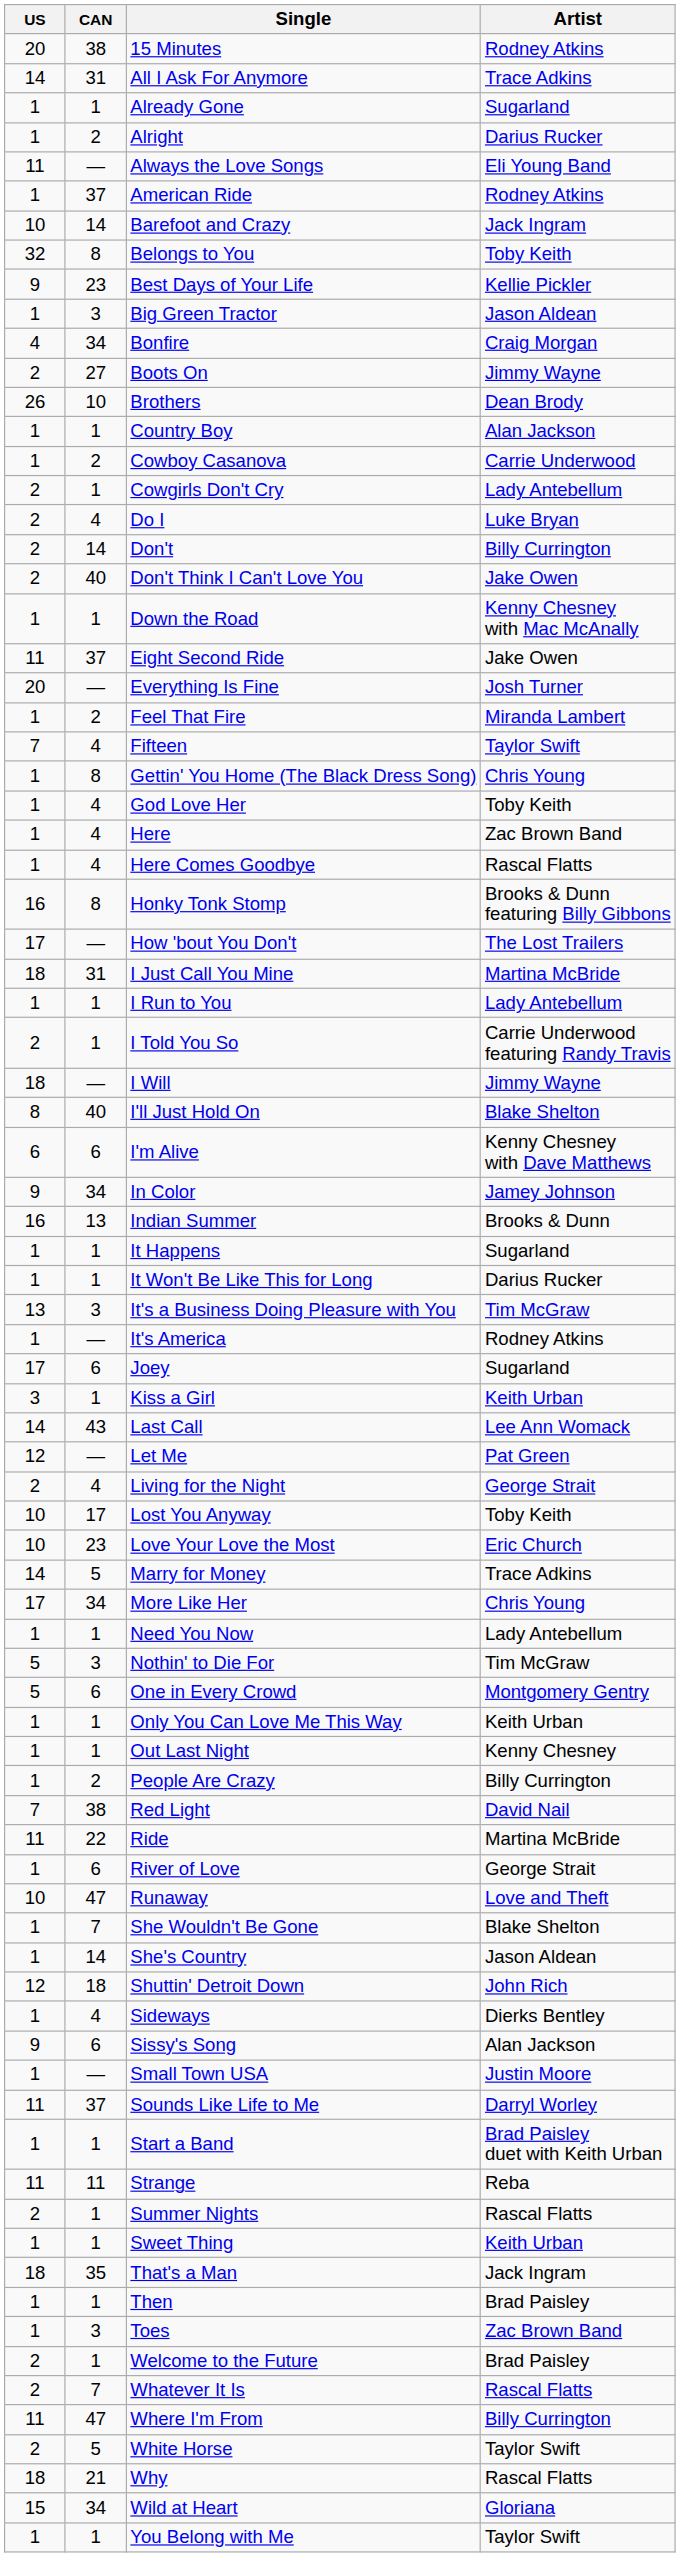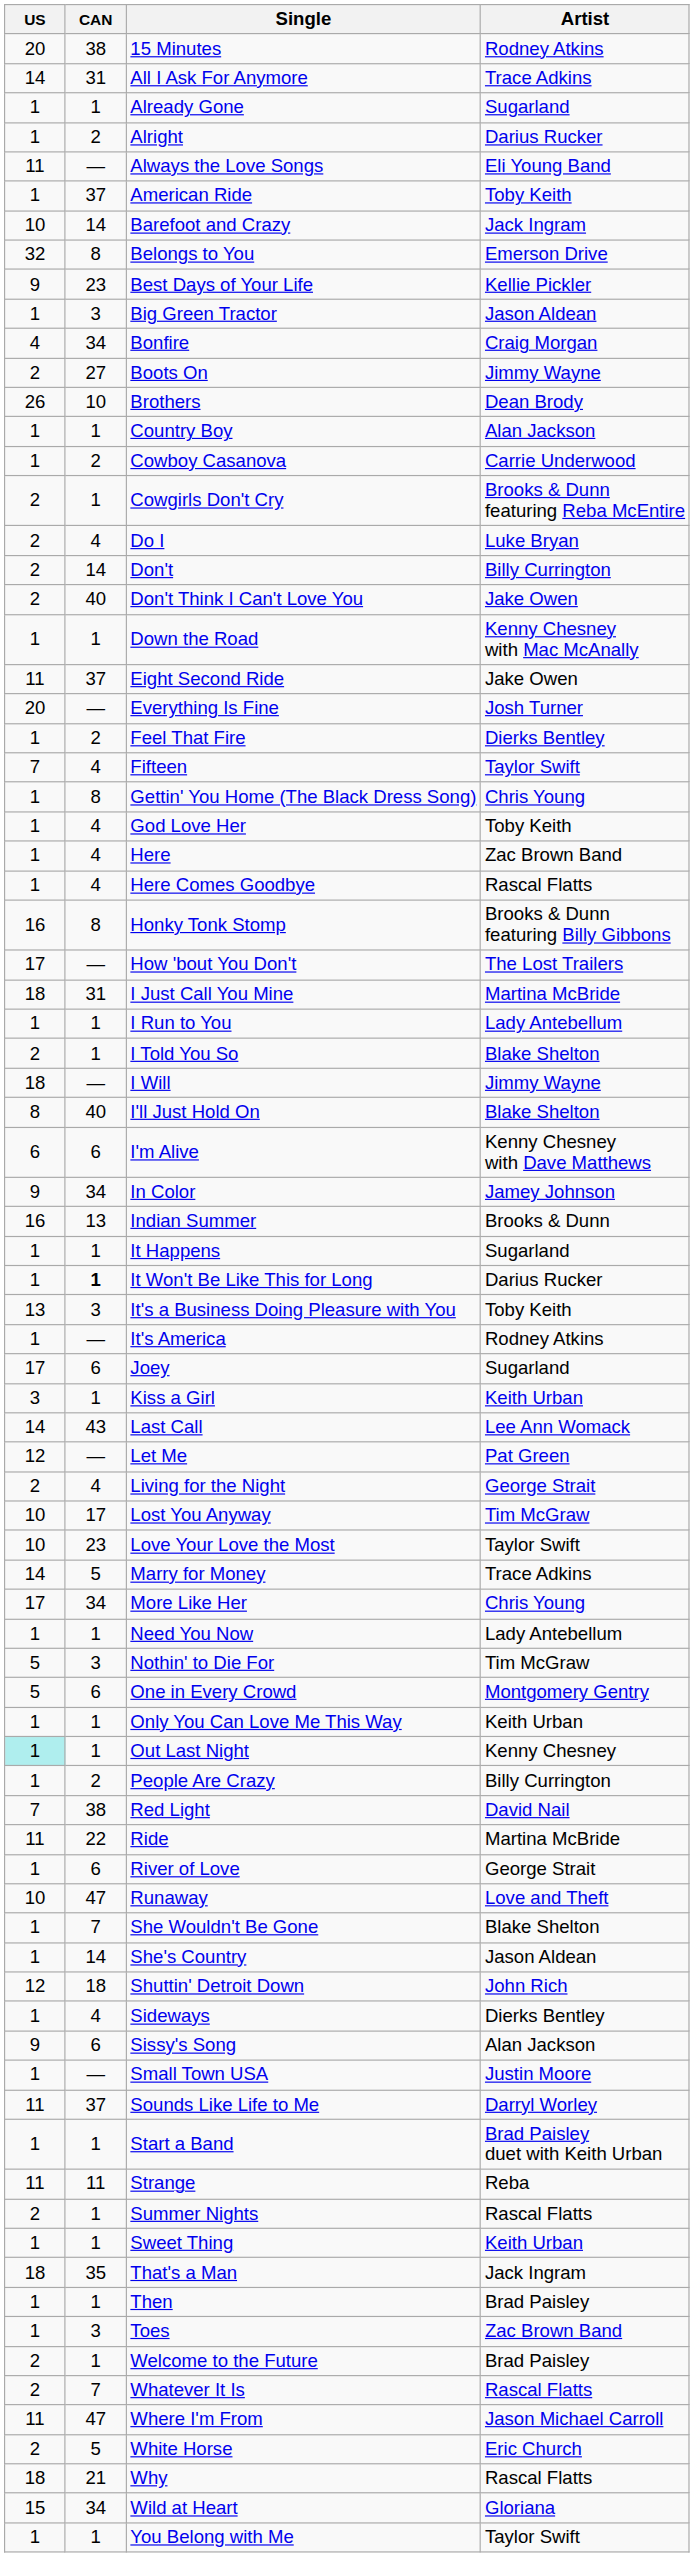American Ride | Artist: Rodney Atkins -> Toby Keith
Belongs to You | Artist: Toby Keith -> Emerson Drive
Cowgirls Don't Cry | Artist: Lady Antebellum -> Brooks & Dunn featuring Reba McEntire
Feel That Fire | Artist: Miranda Lambert -> Dierks Bentley
I Told You So | Artist: Carrie Underwood featuring Randy Travis -> Blake Shelton
It Won't Be Like This for Long | CAN: normal -> bold
It's a Business Doing Pleasure with You | Artist: Tim McGraw -> Toby Keith
Lost You Anyway | Artist: Toby Keith -> Tim McGraw
Love Your Love the Most | Artist: Eric Church -> Taylor Swift
Out Last Night | US: no background -> paleturquoise background
Where I'm From | Artist: Billy Currington -> Jason Michael Carroll
White Horse | Artist: Taylor Swift -> Eric Church
